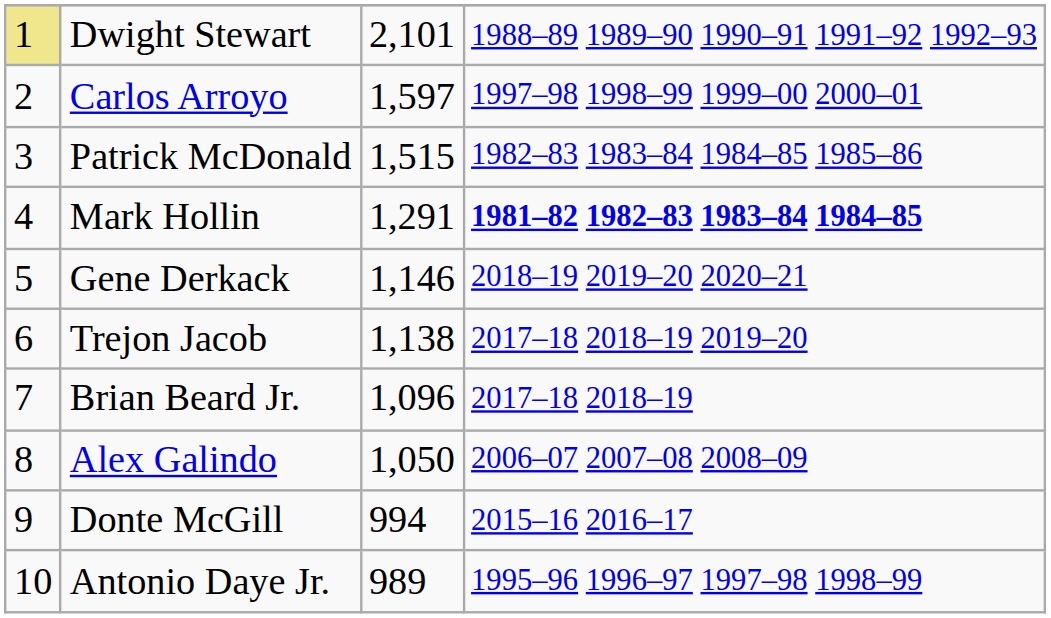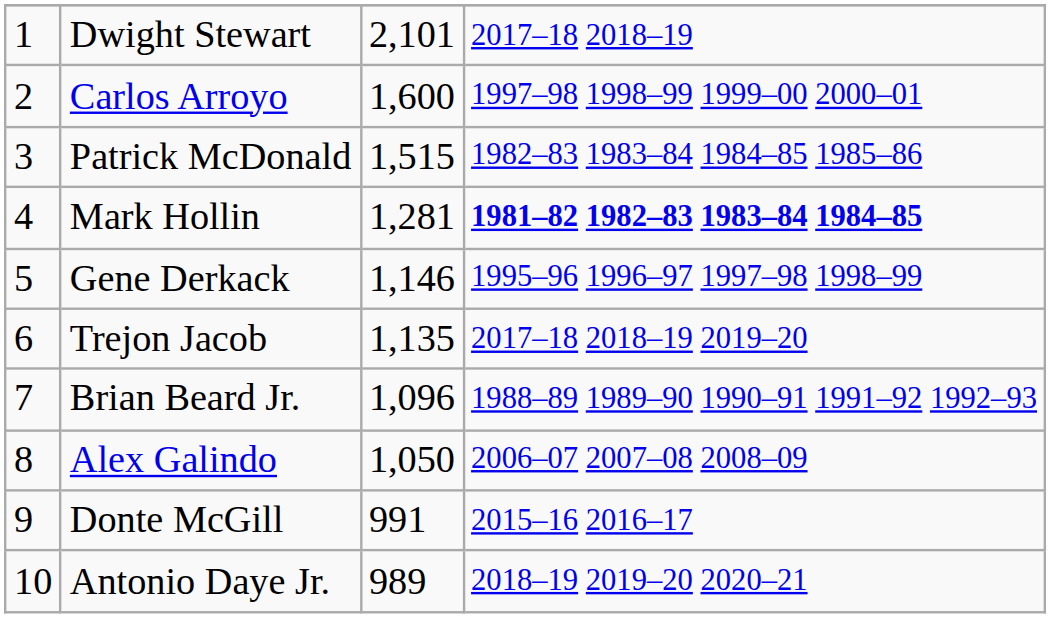Dwight Stewart | column 1: khaki background -> no background
Dwight Stewart | column 4: 1988–89 1989–90 1990–91 1991–92 1992–93 -> 2017–18 2018–19
Carlos Arroyo | column 3: 1,597 -> 1,600
Mark Hollin | column 3: 1,291 -> 1,281
Gene Derkack | column 4: 2018–19 2019–20 2020–21 -> 1995–96 1996–97 1997–98 1998–99
Trejon Jacob | column 3: 1,138 -> 1,135
Brian Beard Jr. | column 4: 2017–18 2018–19 -> 1988–89 1989–90 1990–91 1991–92 1992–93
Donte McGill | column 3: 994 -> 991
Antonio Daye Jr. | column 4: 1995–96 1996–97 1997–98 1998–99 -> 2018–19 2019–20 2020–21
